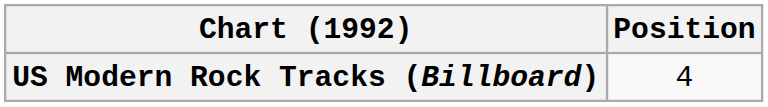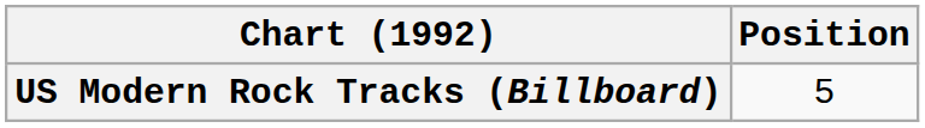US Modern Rock Tracks (Billboard) | Position: 4 -> 5
